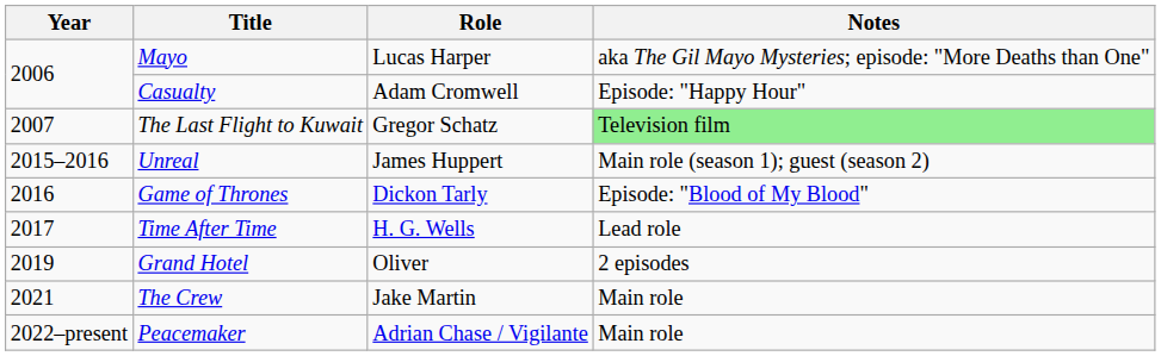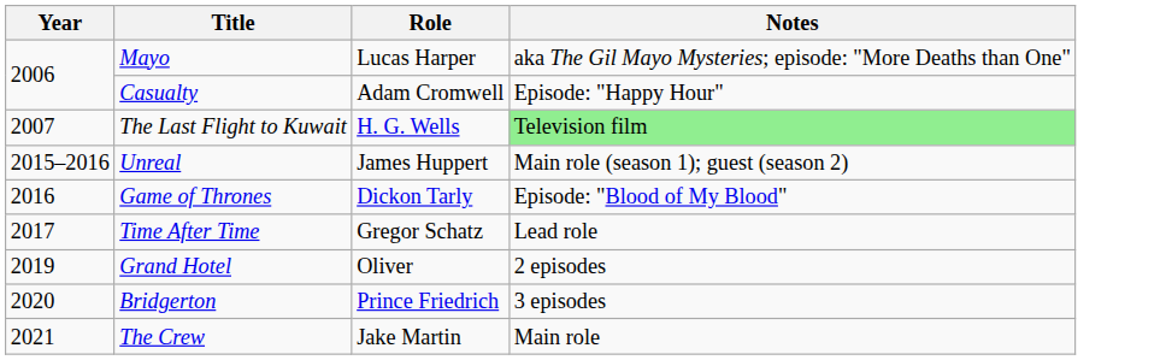The Last Flight to Kuwait | Role: Gregor Schatz -> H. G. Wells
Time After Time | Role: H. G. Wells -> Gregor Schatz
+ row: 2020 | Bridgerton | Prince Friedrich | 3 episodes
- row: 2022–present | Peacemaker | Adrian Chase / Vigilante | Main role
